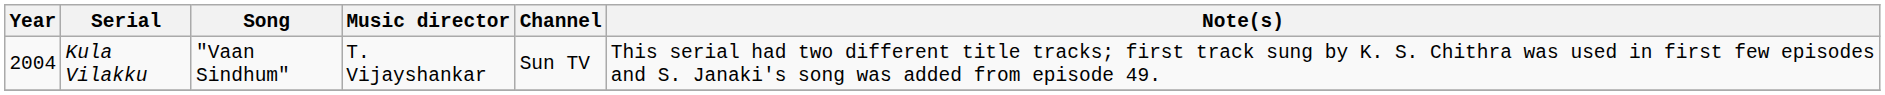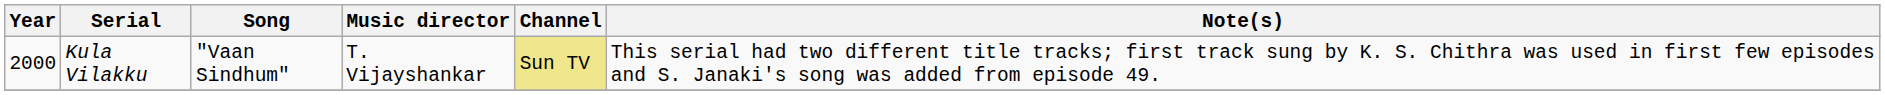Kula Vilakku | Year: 2004 -> 2000
Kula Vilakku | Channel: no background -> khaki background
